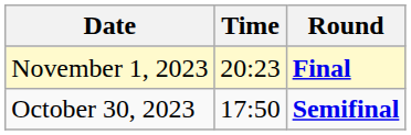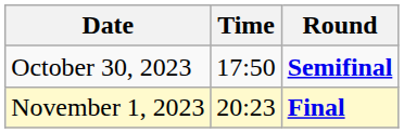rows swapped: October 30, 2023 <-> November 1, 2023
